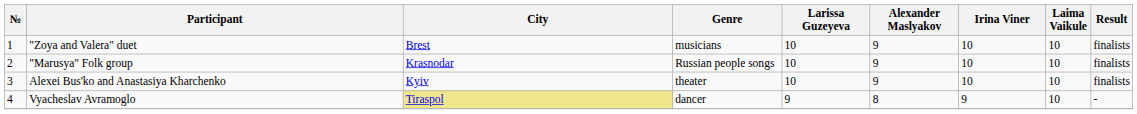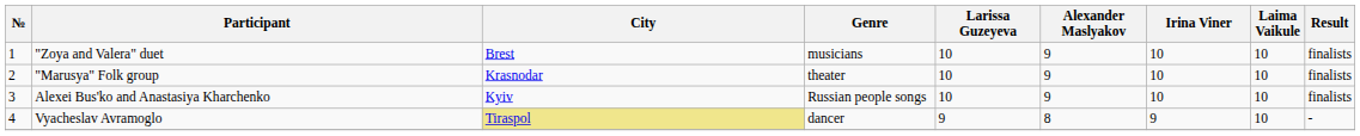"Marusya" Folk group | Genre: Russian people songs -> theater
Alexei Bus'ko and Anastasiya Kharchenko | Genre: theater -> Russian people songs
